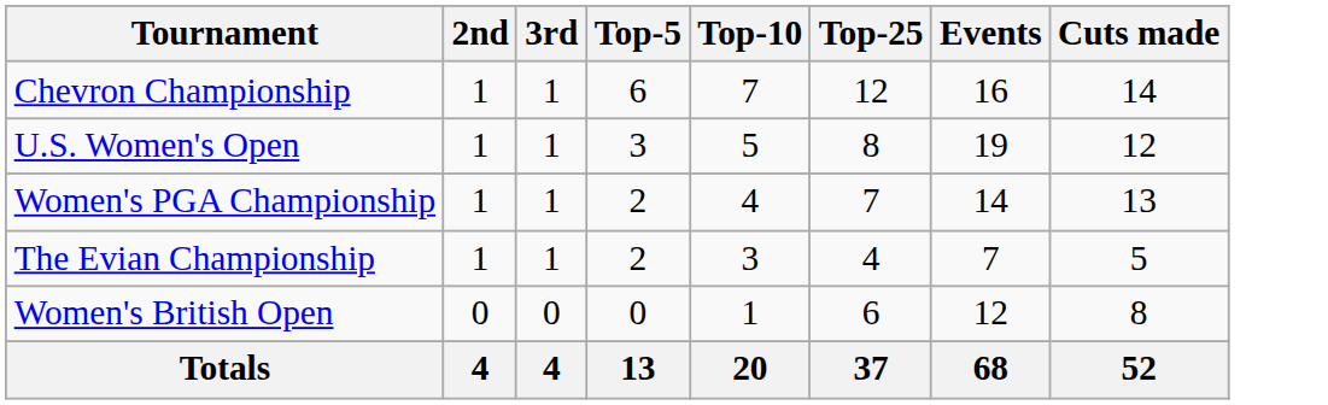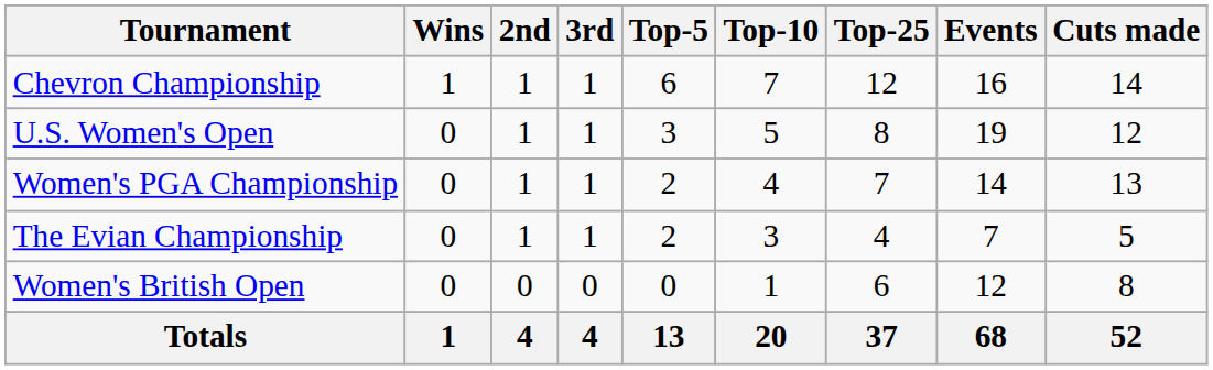+ column: Wins | 1 | 0 | 0 | 0 | 0 | 1
